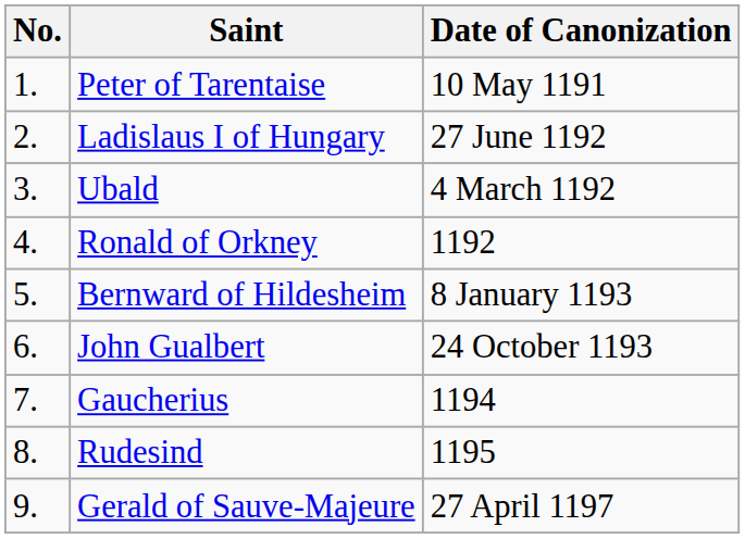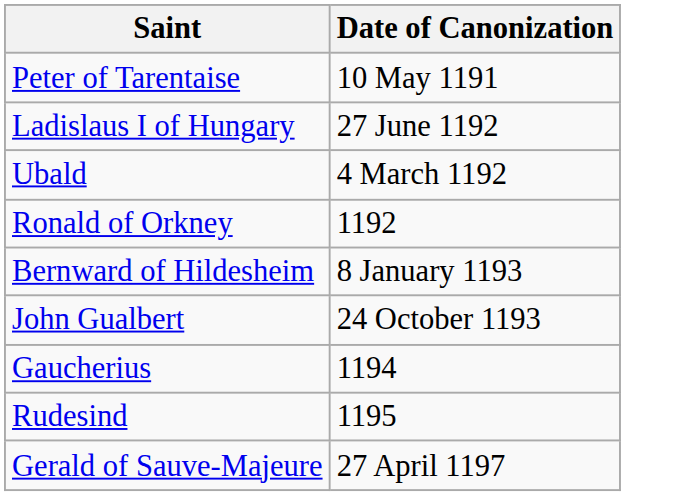- column: No. | 1. | 2. | 3. | 4. | 5. | 6. | 7. | 8. | 9.
